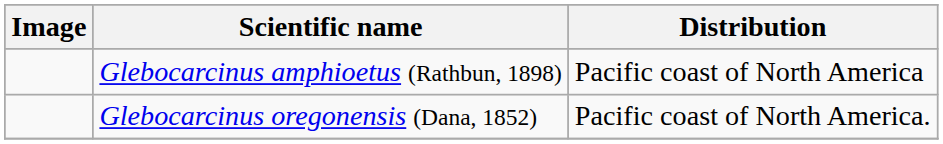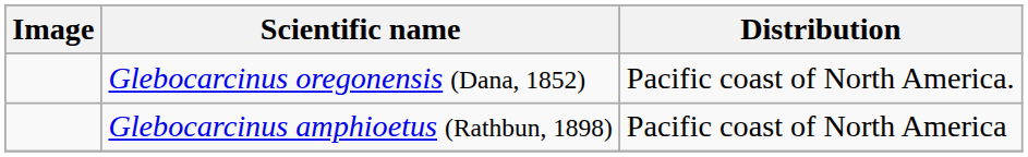rows swapped: Glebocarcinus oregonensis (Dana, 1852) <-> Glebocarcinus amphioetus (Rathbun, 1898)
